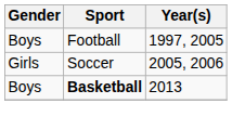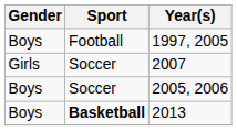+ row: Girls | Soccer | 2007
2005, 2006 | Gender: Girls -> Boys
